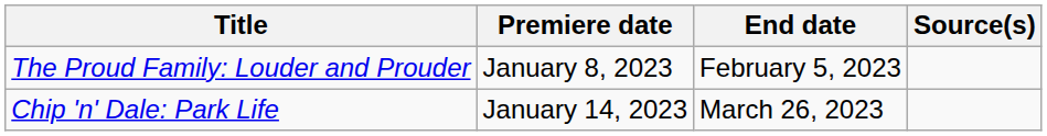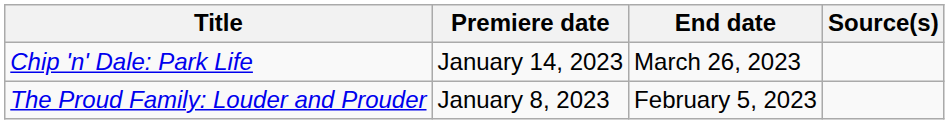rows swapped: The Proud Family: Louder and Prouder <-> Chip 'n' Dale: Park Life
